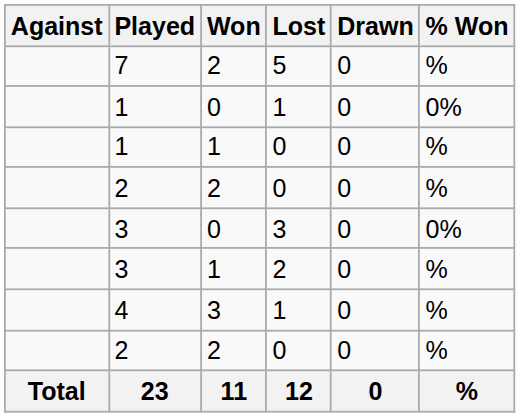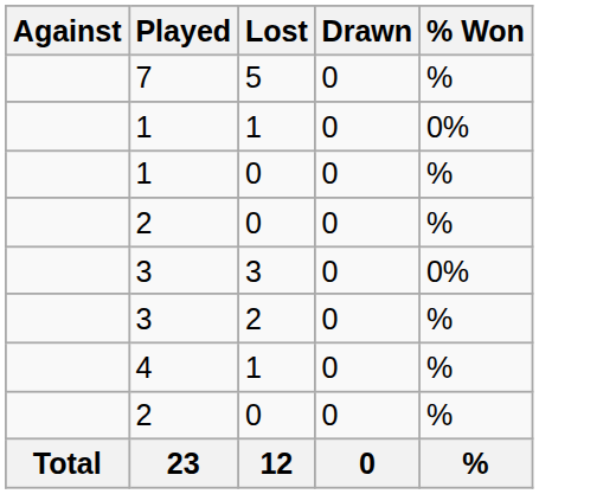- column: Won | 2 | 0 | 1 | 2 | 0 | 1 | 3 | 2 | 11
